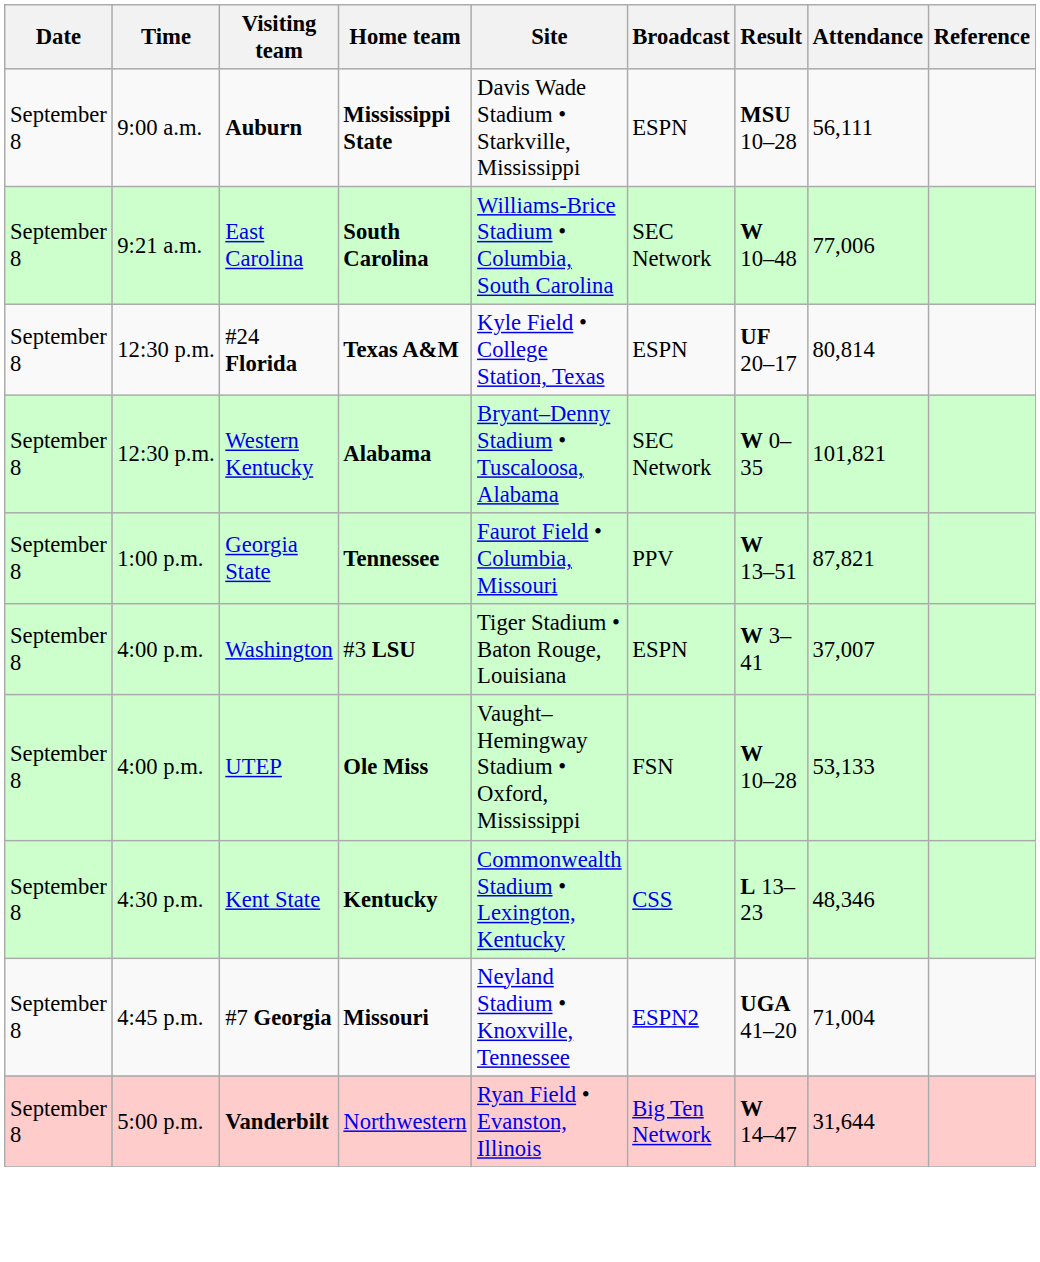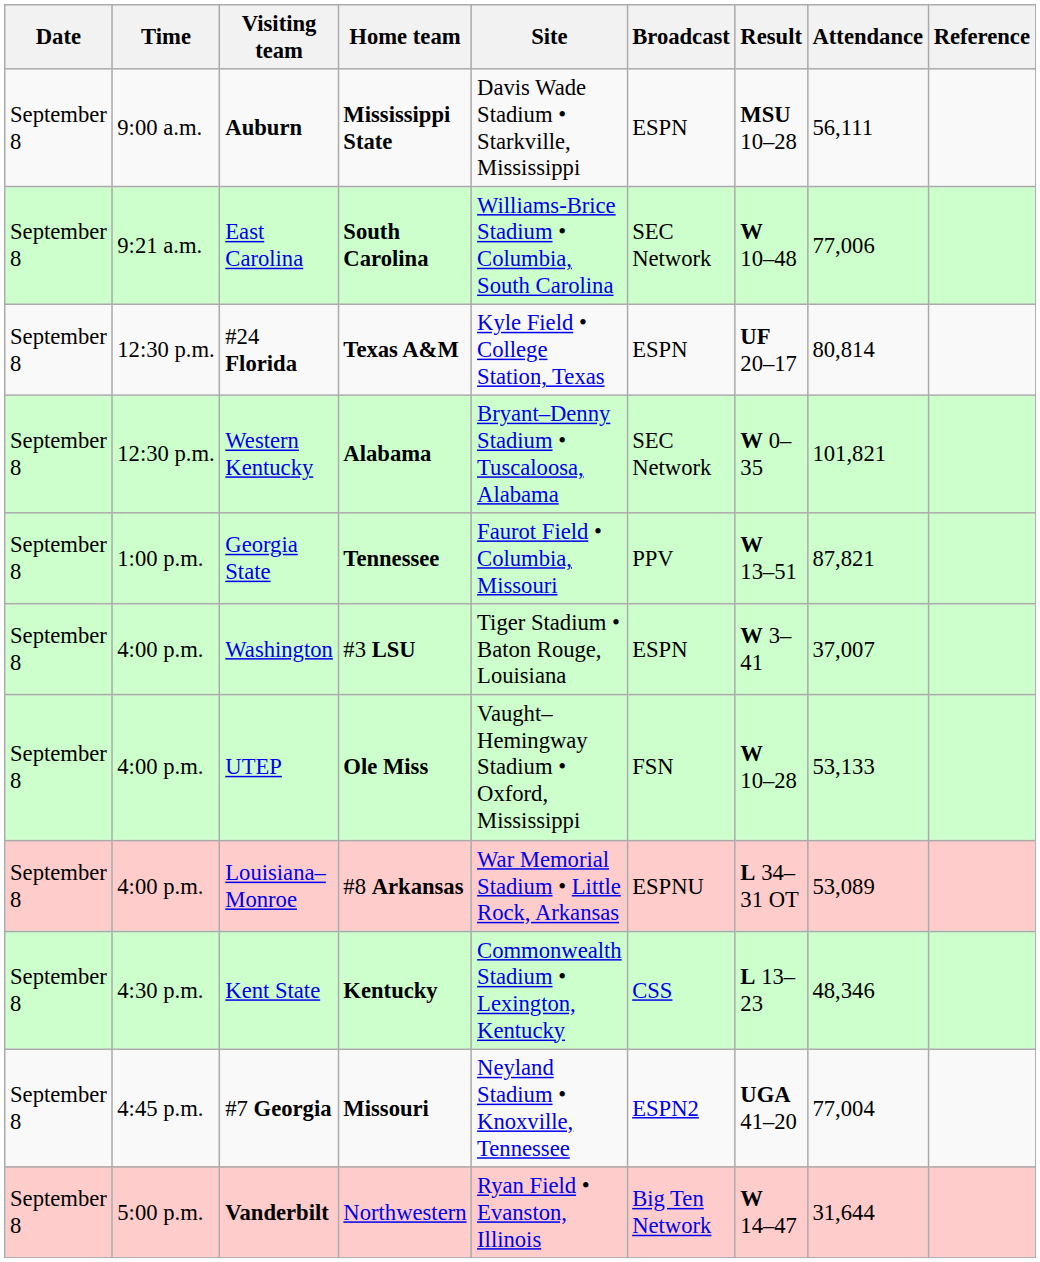+ row: September 8 | 4:00 p.m. | Louisiana–Monroe | #8 Arkansas | War Memorial Stadium • Little Rock, Arkansas | ESPNU | L 34–31 OT | 53,089
#7 Georgia | Attendance: 71,004 -> 77,004
